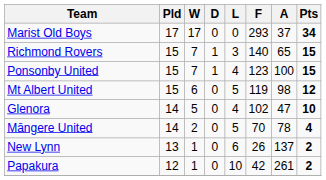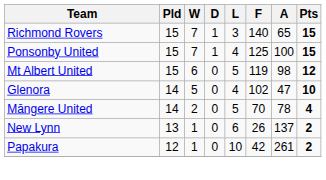- row: Marist Old Boys | 17 | 17 | 0 | 0 | 293 | 37 | 34
Ponsonby United | F: 123 -> 125
